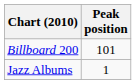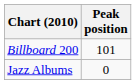Jazz Albums | Peak position: 1 -> 0
